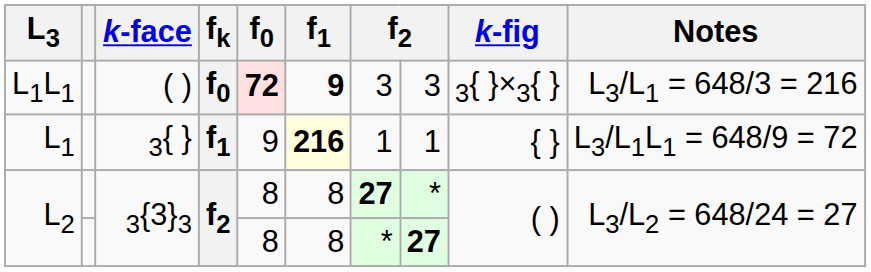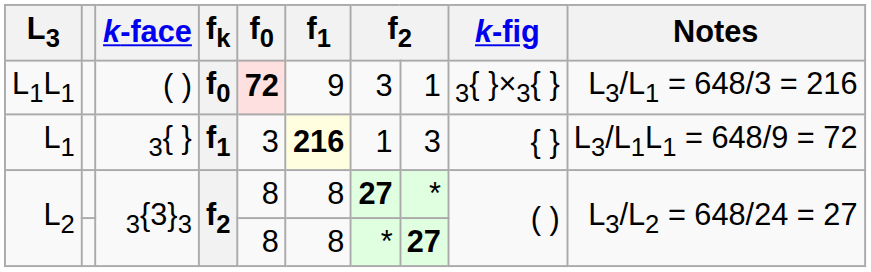L1L1 | f1: bold -> normal
L1L1 | column 8: 3 -> 1
L1 | f0: 9 -> 3
L1 | column 8: 1 -> 3
